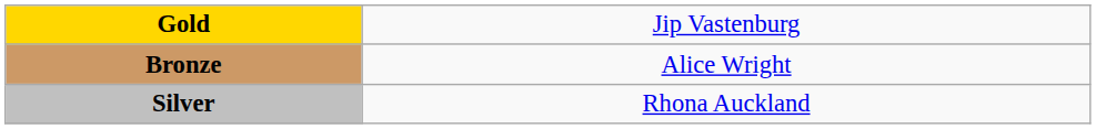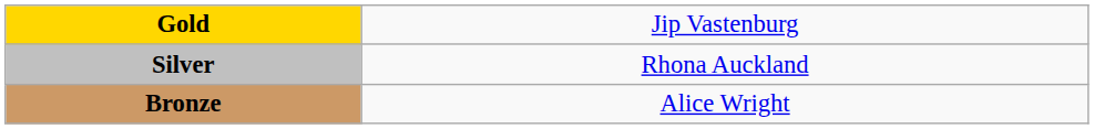rows swapped: Silver <-> Bronze
